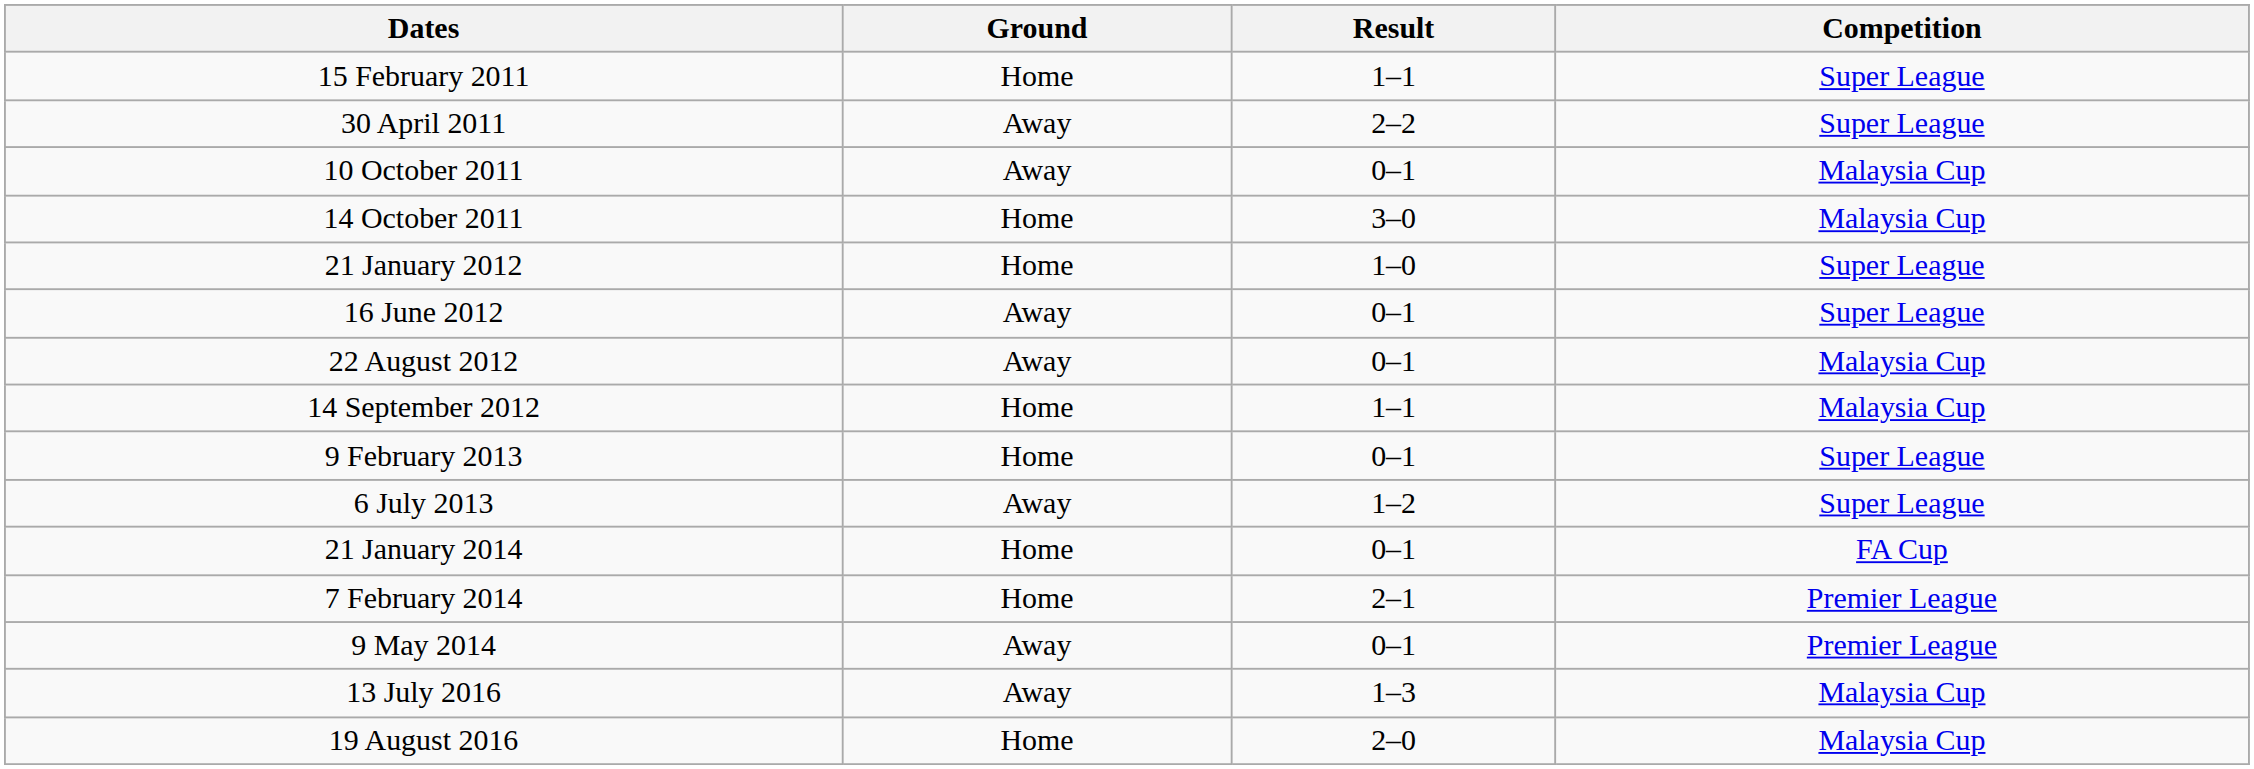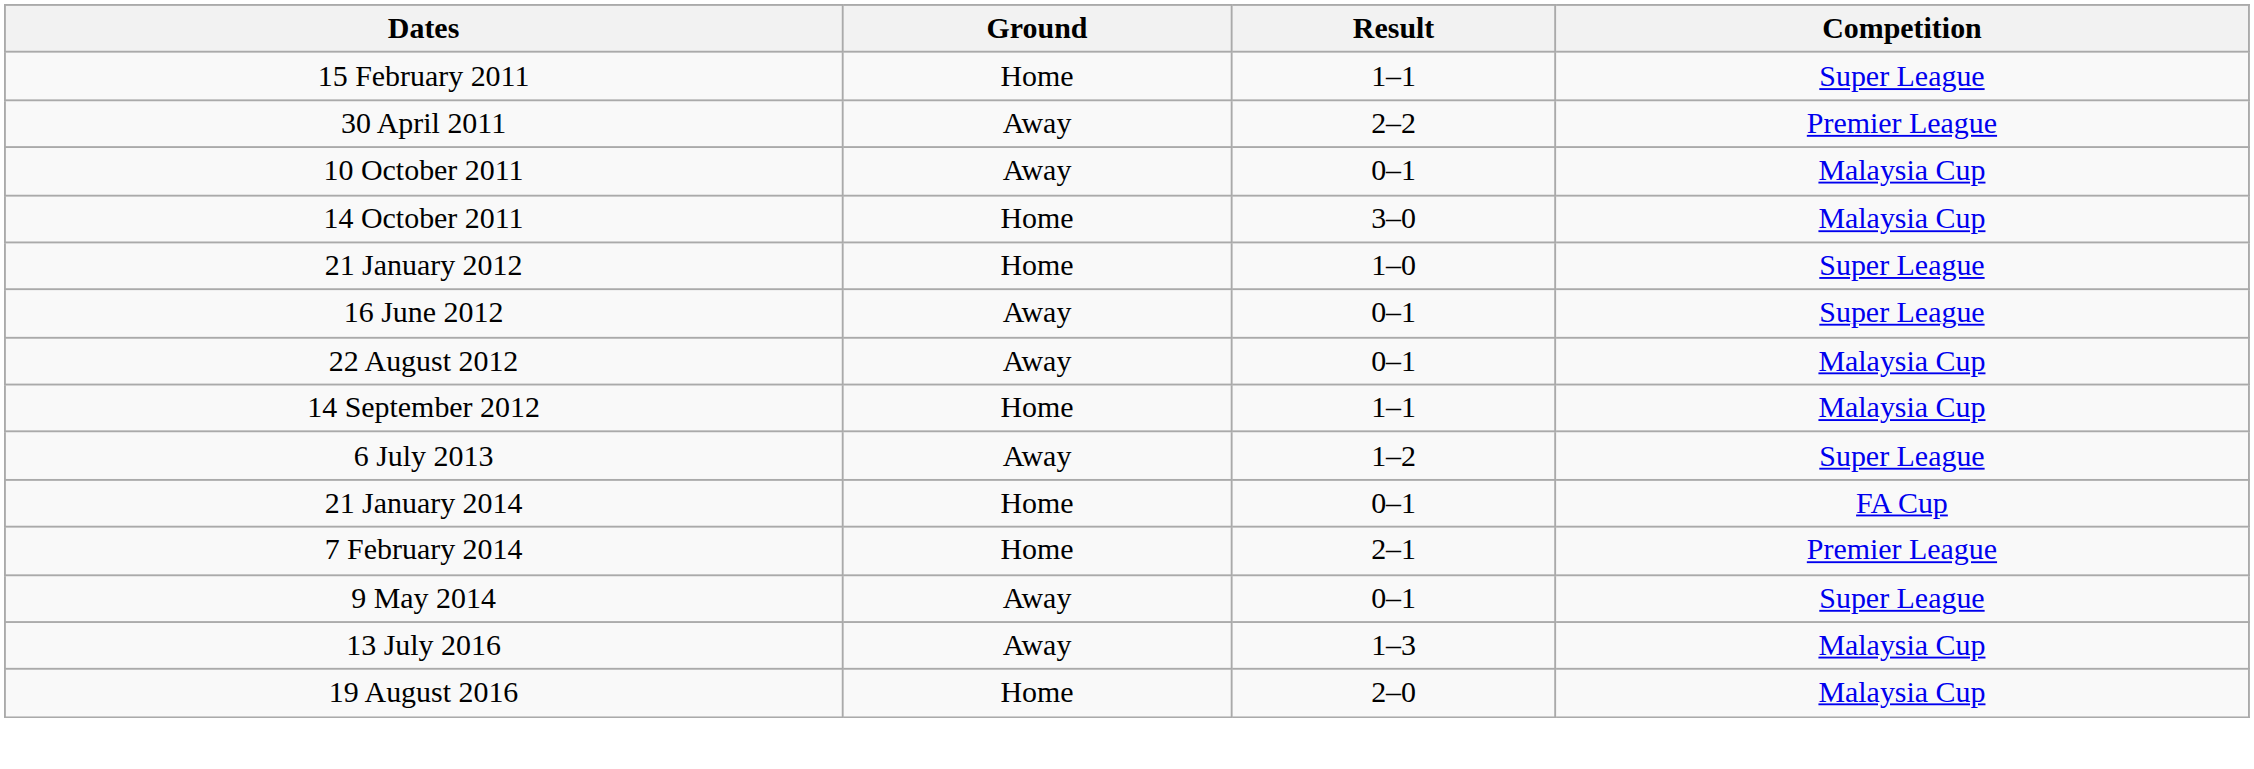30 April 2011 | Competition: Super League -> Premier League
- row: 9 February 2013 | Home | 0–1 | Super League
9 May 2014 | Competition: Premier League -> Super League
